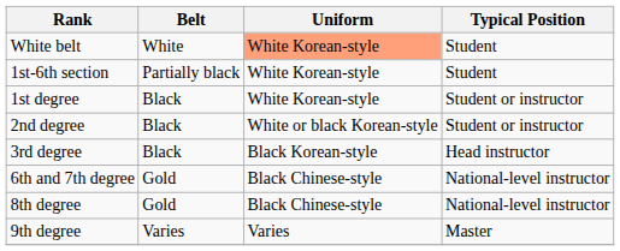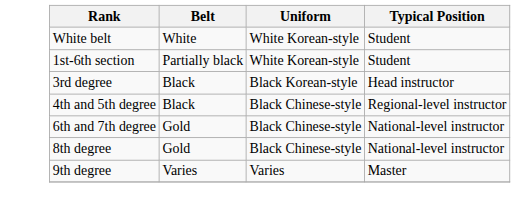White belt | Uniform: lightsalmon background -> no background
- row: 1st degree | Black | White Korean-style | Student or instructor
- row: 2nd degree | Black | White or black Korean-style | Student or instructor
+ row: 4th and 5th degree | Black | Black Chinese-style | Regional-level instructor
